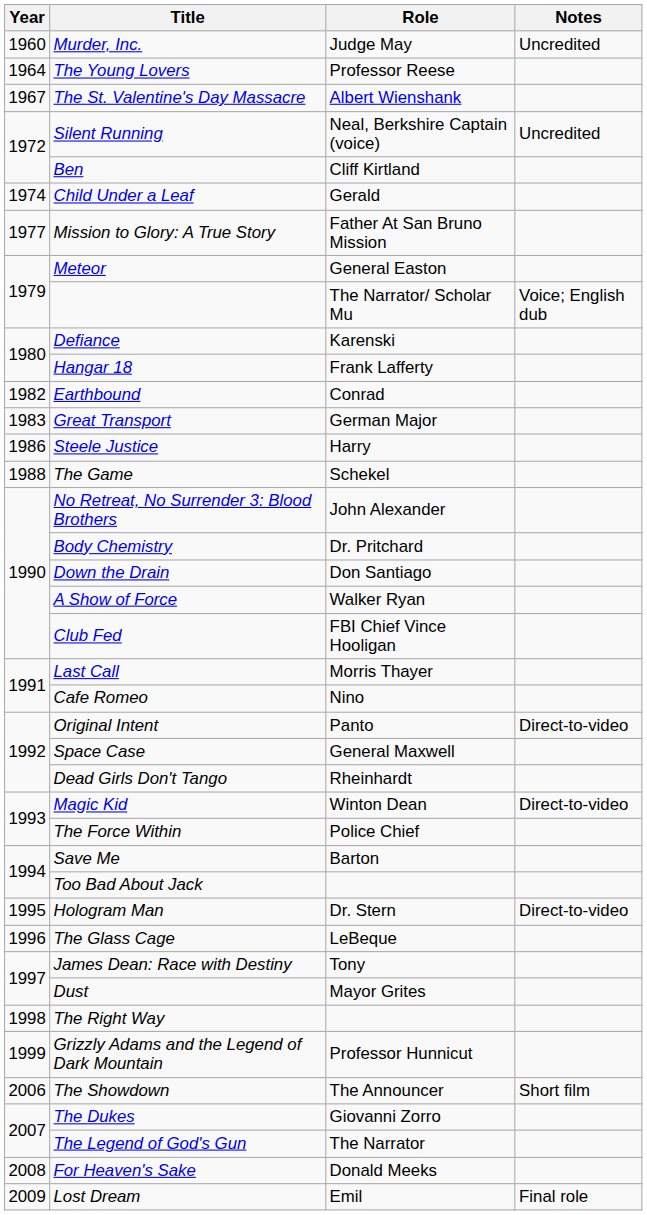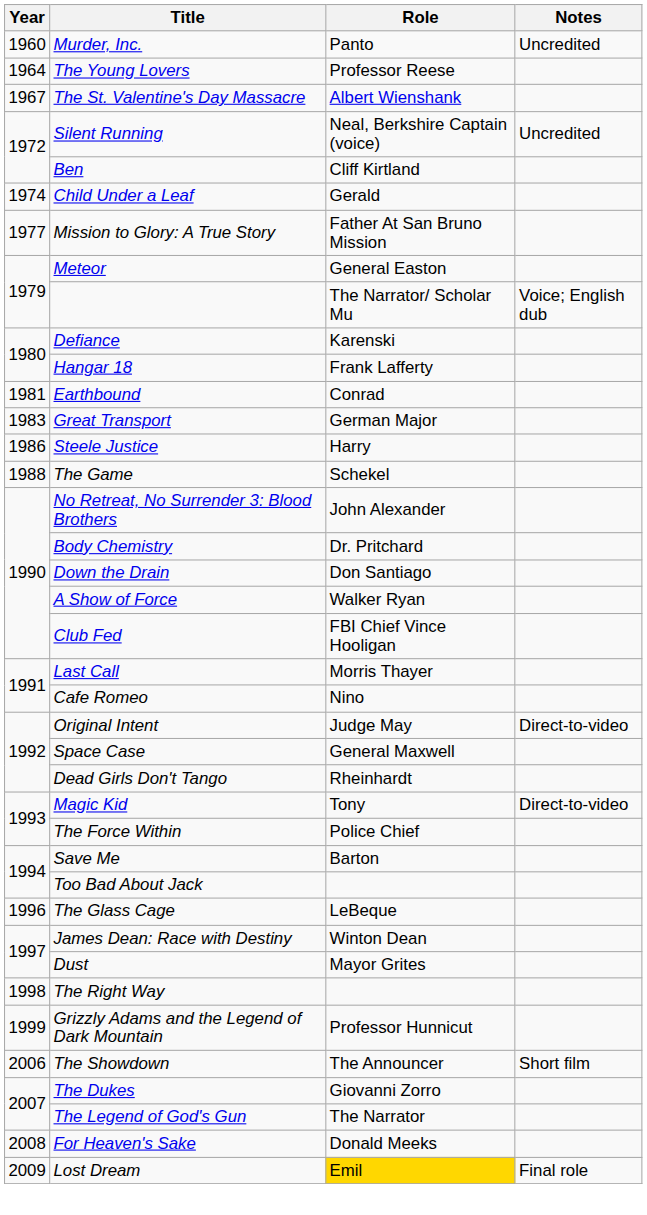Murder, Inc. | Role: Judge May -> Panto
Earthbound | Year: 1982 -> 1981
Original Intent | Role: Panto -> Judge May
Magic Kid | Role: Winton Dean -> Tony
- row: 1995 | Hologram Man | Dr. Stern | Direct-to-video
James Dean: Race with Destiny | Role: Tony -> Winton Dean
Lost Dream | Role: no background -> gold background
